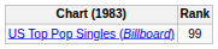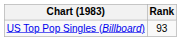US Top Pop Singles (Billboard) | Rank: 99 -> 93
